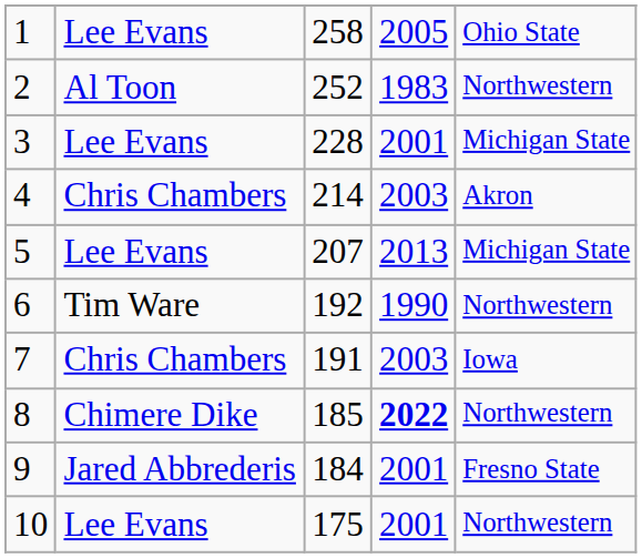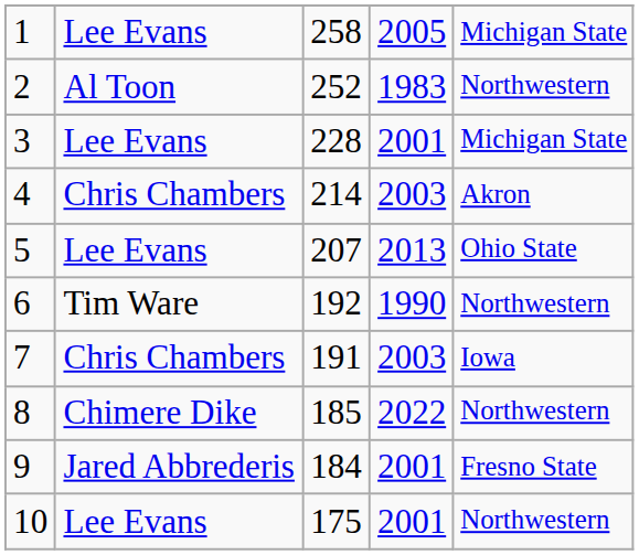1 | column 5: Ohio State -> Michigan State
5 | column 5: Michigan State -> Ohio State
8 | column 4: bold -> normal
